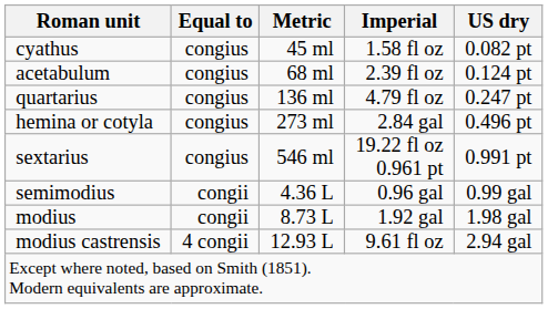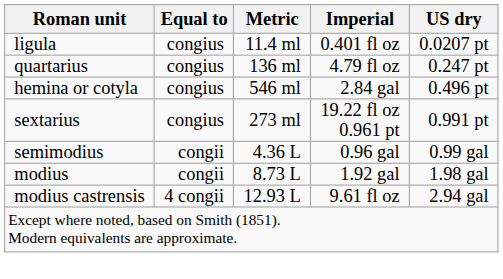+ row: ligula | congius | 11.4 ml | 0.401 fl oz | 0.0207 pt
- row: cyathus | congius | 45 ml | 1.58 fl oz | 0.082 pt
- row: acetabulum | congius | 68 ml | 2.39 fl oz | 0.124 pt
hemina or cotyla | Metric: 273 ml -> 546 ml
sextarius | Metric: 546 ml -> 273 ml
